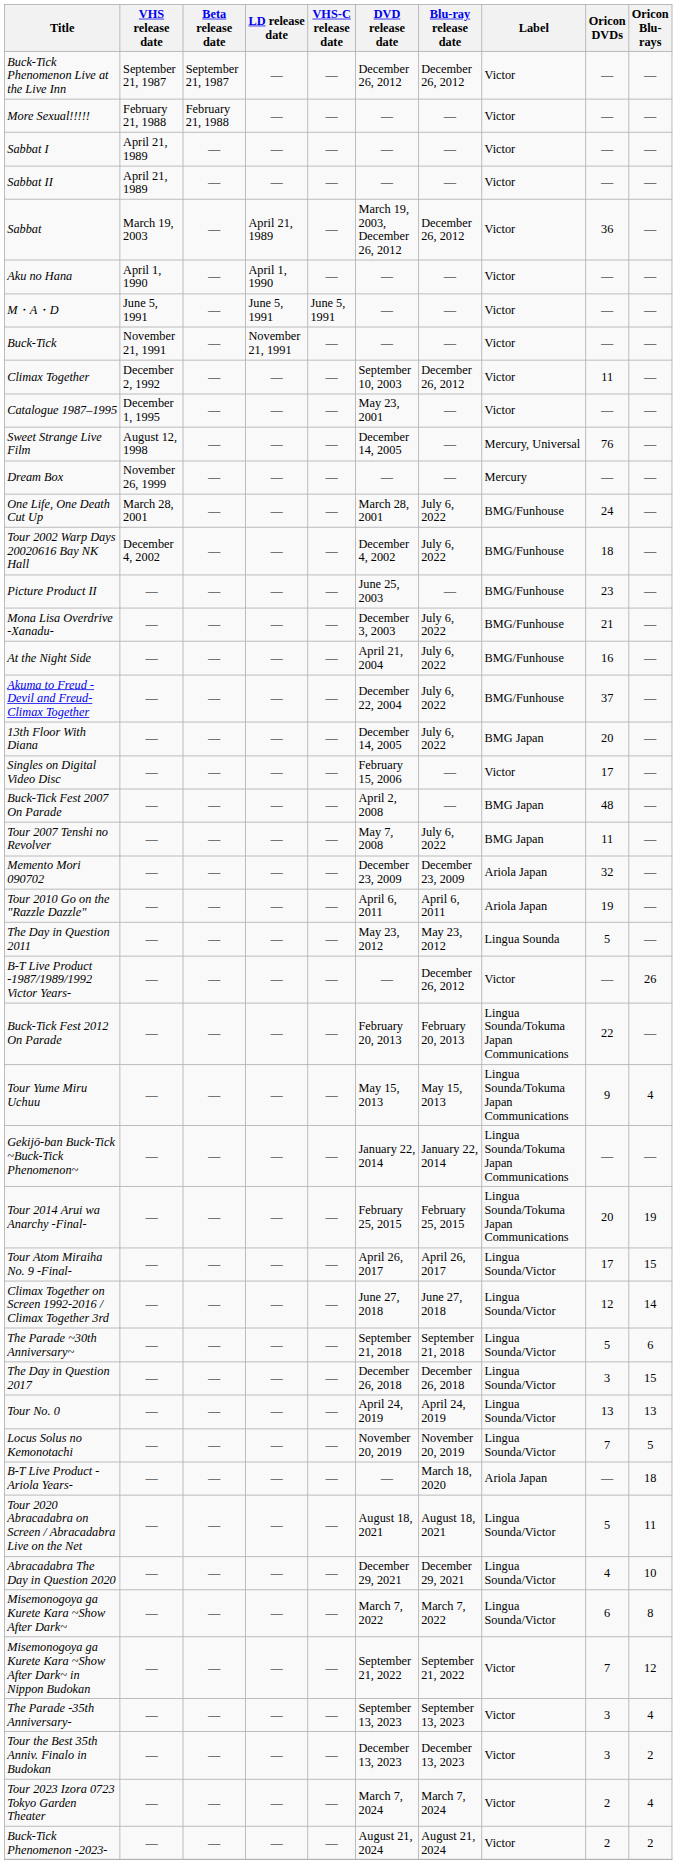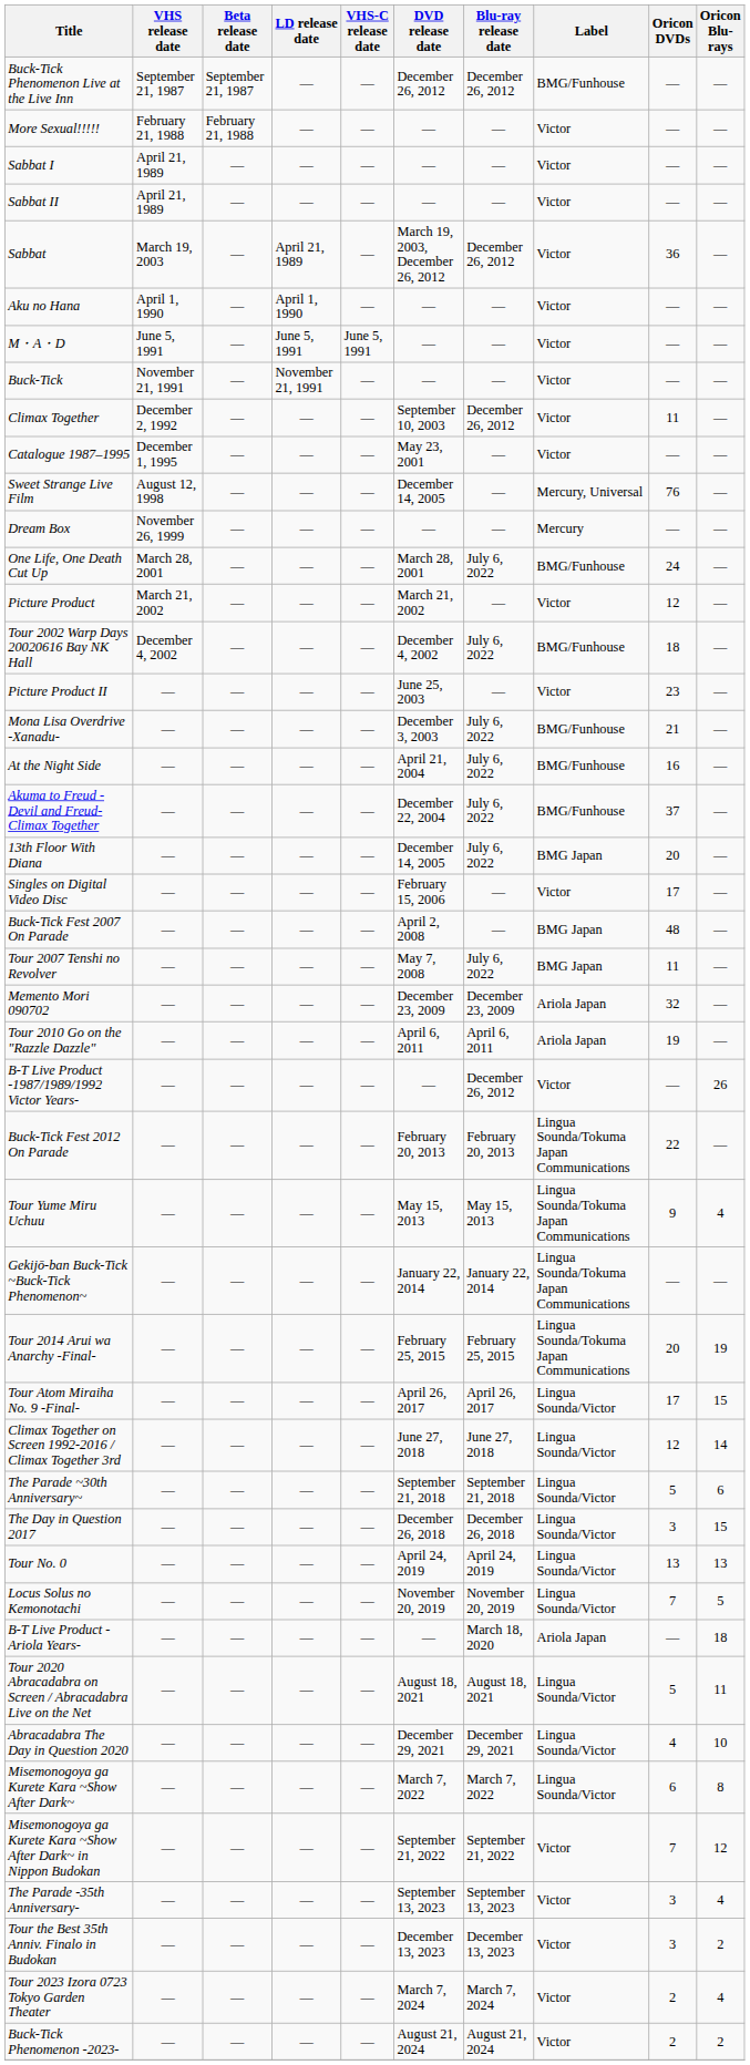Buck-Tick Phenomenon Live at the Live Inn | Label: Victor -> BMG/Funhouse
+ row: Picture Product | March 21, 2002 | — | — | — | March 21, 2002 | — | Victor | 12 | —
Picture Product II | Label: BMG/Funhouse -> Victor
- row: The Day in Question 2011 | — | — | — | — | May 23, 2012 | May 23, 2012 | Lingua Sounda | 5 | —
